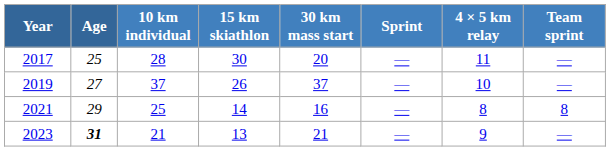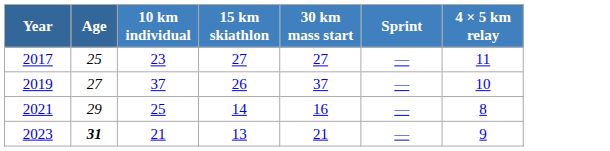- column: Team sprint | — | — | 8 | —
2017 | 10 km individual: 28 -> 23
2017 | 15 km skiathlon: 30 -> 27
2017 | 30 km mass start: 20 -> 27
